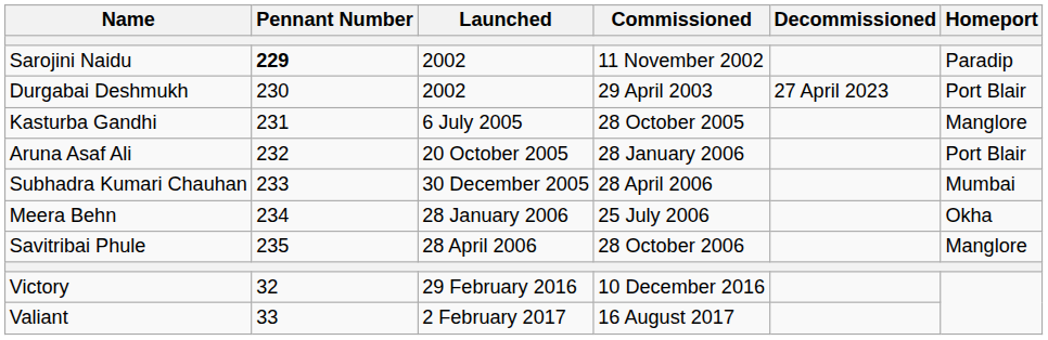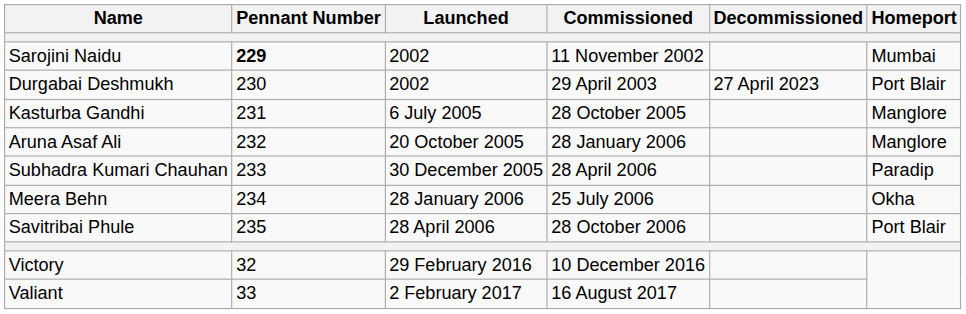Sarojini Naidu | Homeport: Paradip -> Mumbai
Aruna Asaf Ali | Homeport: Port Blair -> Manglore
Subhadra Kumari Chauhan | Homeport: Mumbai -> Paradip
Savitribai Phule | Homeport: Manglore -> Port Blair
